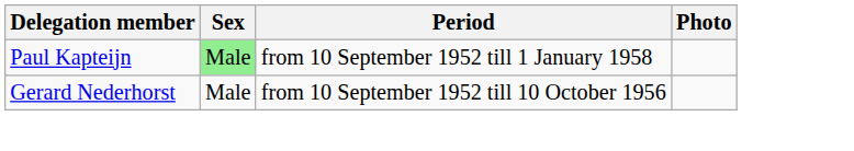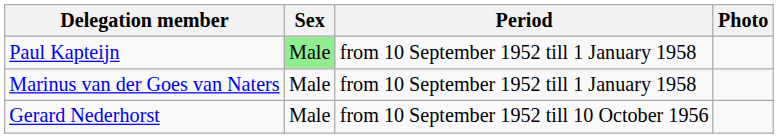+ row: Marinus van der Goes van Naters | Male | from 10 September 1952 till 1 January 1958
